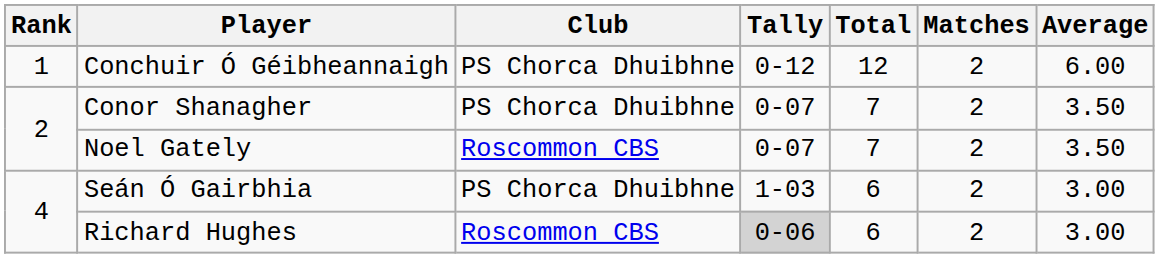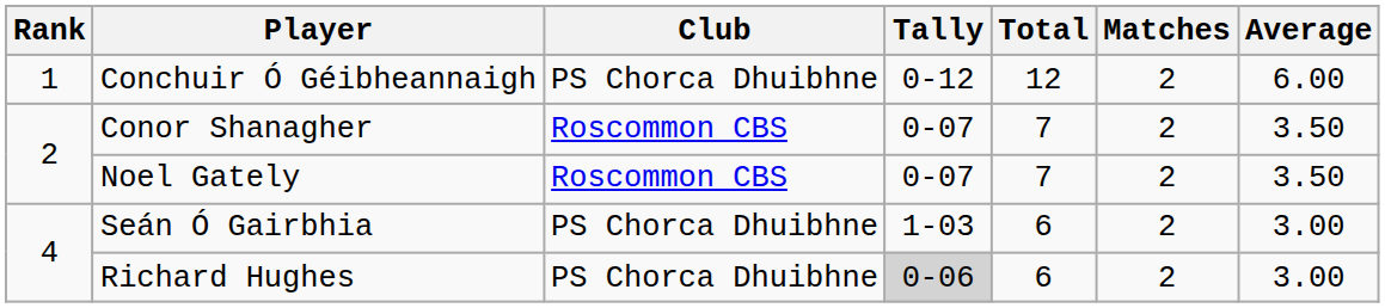Conor Shanagher | Club: PS Chorca Dhuibhne -> Roscommon CBS
Richard Hughes | Club: Roscommon CBS -> PS Chorca Dhuibhne
